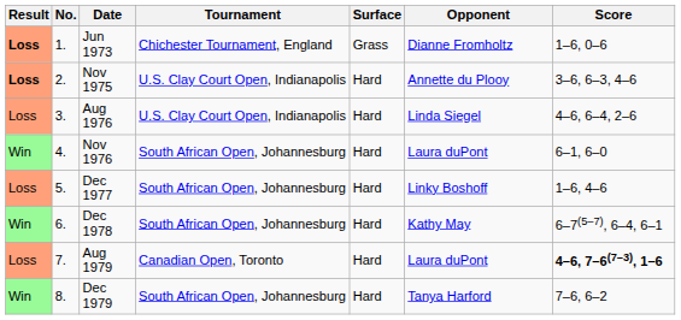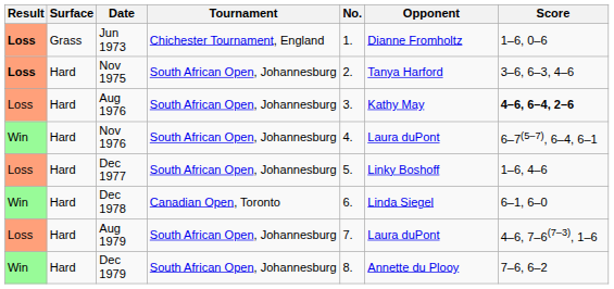columns swapped: No. <-> Surface
Nov 1975 | Tournament: U.S. Clay Court Open, Indianapolis -> South African Open, Johannesburg
Nov 1975 | Opponent: Annette du Plooy -> Tanya Harford
Aug 1976 | Tournament: U.S. Clay Court Open, Indianapolis -> South African Open, Johannesburg
Aug 1976 | Opponent: Linda Siegel -> Kathy May
Aug 1976 | Score: normal -> bold
Nov 1976 | Score: 6–1, 6–0 -> 6–7(5–7), 6–4, 6–1
Dec 1978 | Tournament: South African Open, Johannesburg -> Canadian Open, Toronto
Dec 1978 | Opponent: Kathy May -> Linda Siegel
Dec 1978 | Score: 6–7(5–7), 6–4, 6–1 -> 6–1, 6–0
Aug 1979 | Tournament: Canadian Open, Toronto -> South African Open, Johannesburg
Aug 1979 | Score: bold -> normal
Dec 1979 | Opponent: Tanya Harford -> Annette du Plooy
